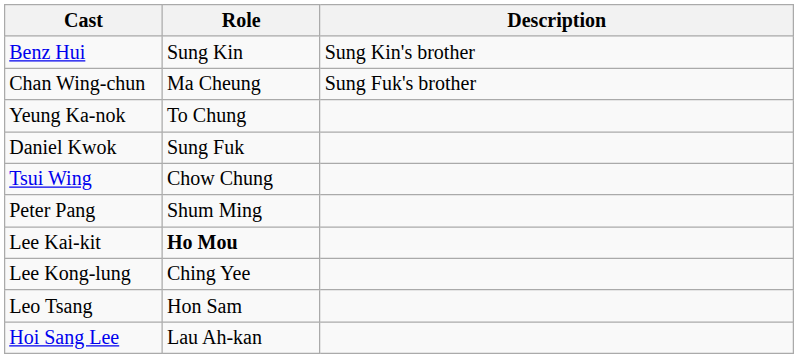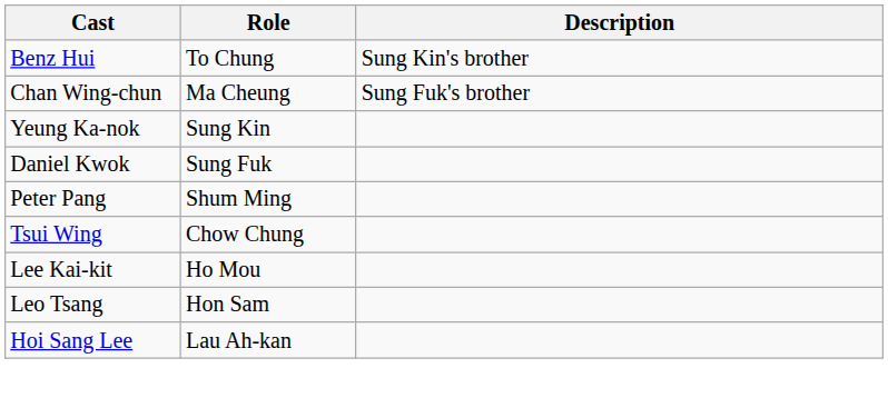Benz Hui | Role: Sung Kin -> To Chung
Yeung Ka-nok | Role: To Chung -> Sung Kin
rows swapped: Peter Pang <-> Tsui Wing
Lee Kai-kit | Role: bold -> normal
- row: Lee Kong-lung | Ching Yee
